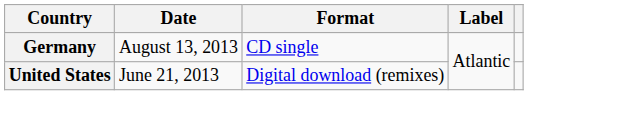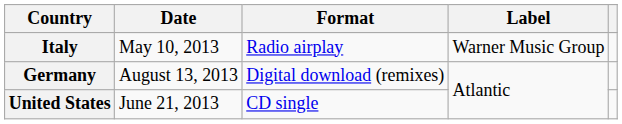+ row: Italy | May 10, 2013 | Radio airplay | Warner Music Group
Germany | Format: CD single -> Digital download (remixes)
United States | Format: Digital download (remixes) -> CD single
